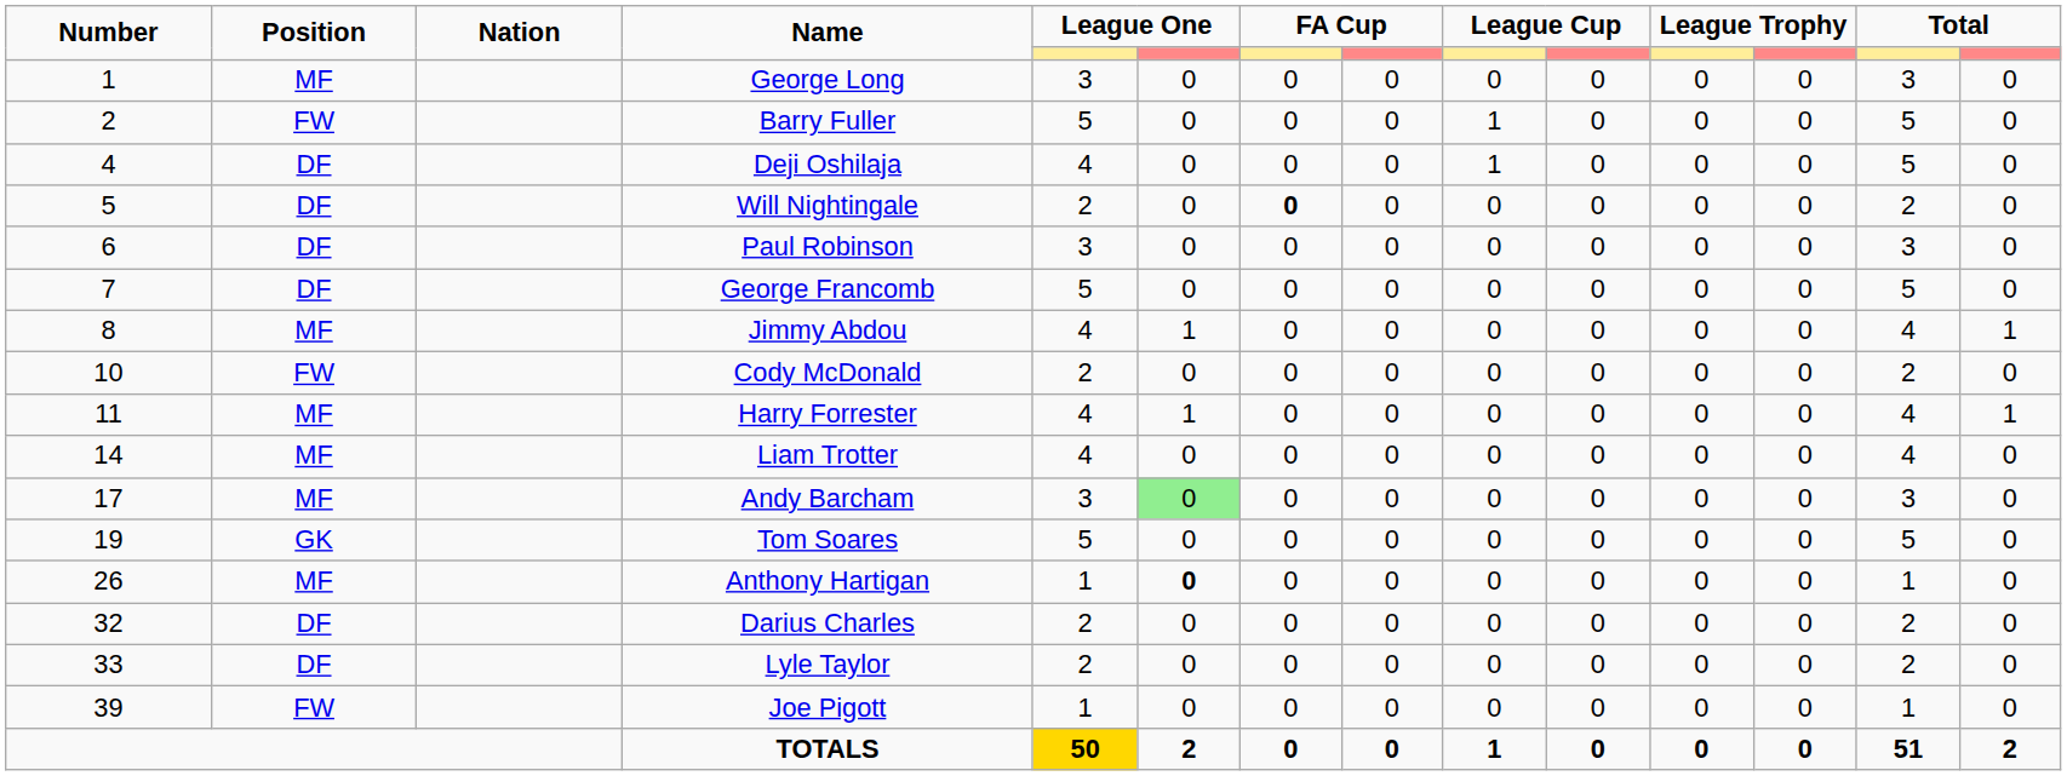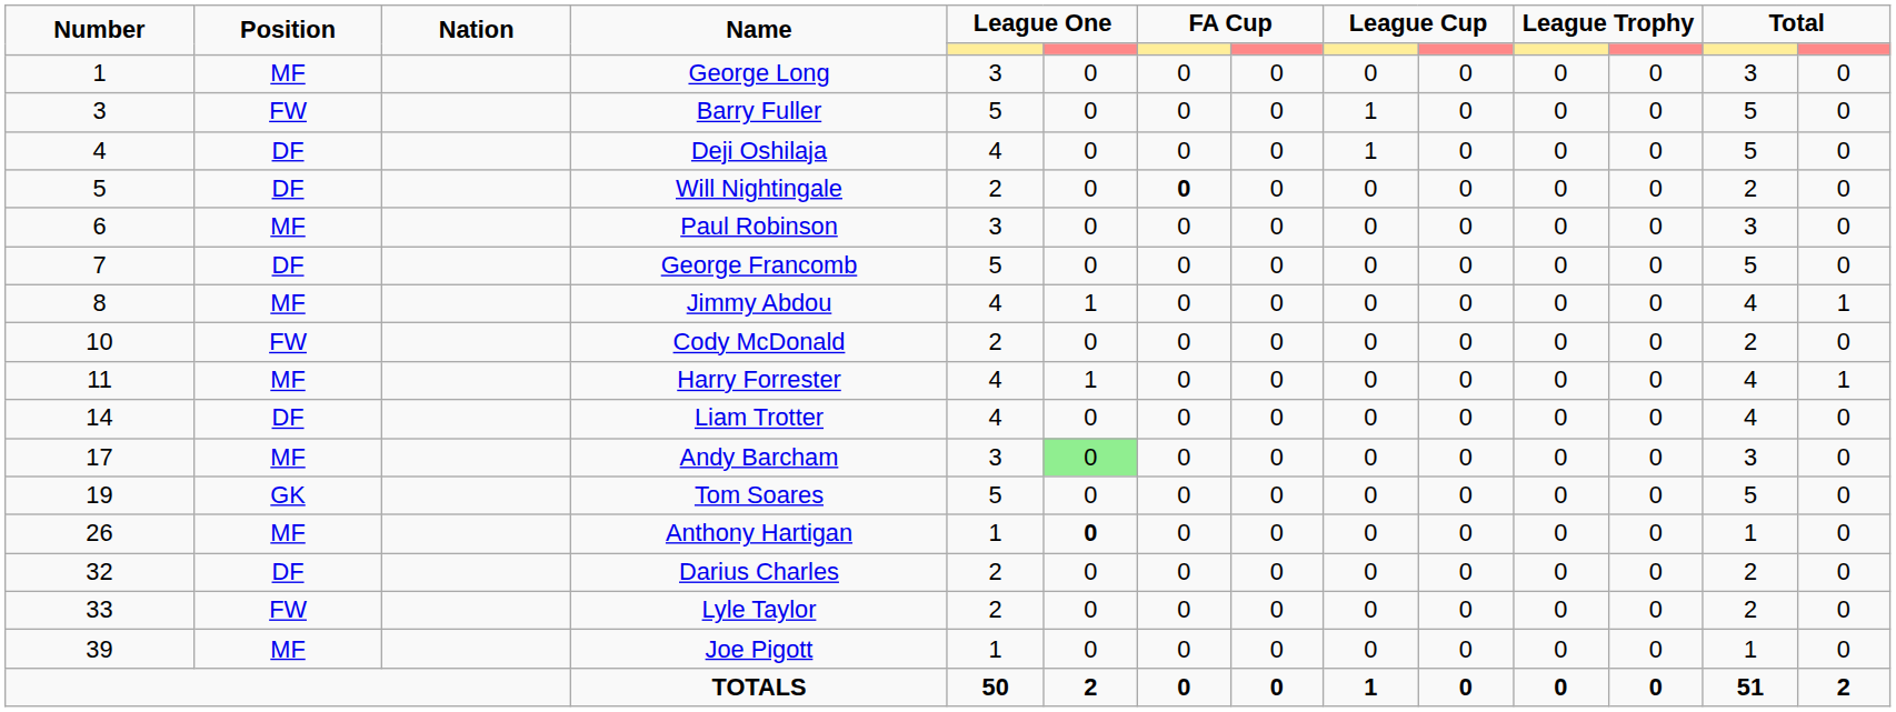Barry Fuller | Number: 2 -> 3
Paul Robinson | Position: DF -> MF
Liam Trotter | Position: MF -> DF
Lyle Taylor | Position: DF -> FW
Joe Pigott | Position: FW -> MF
TOTALS | column 5: gold background -> no background
